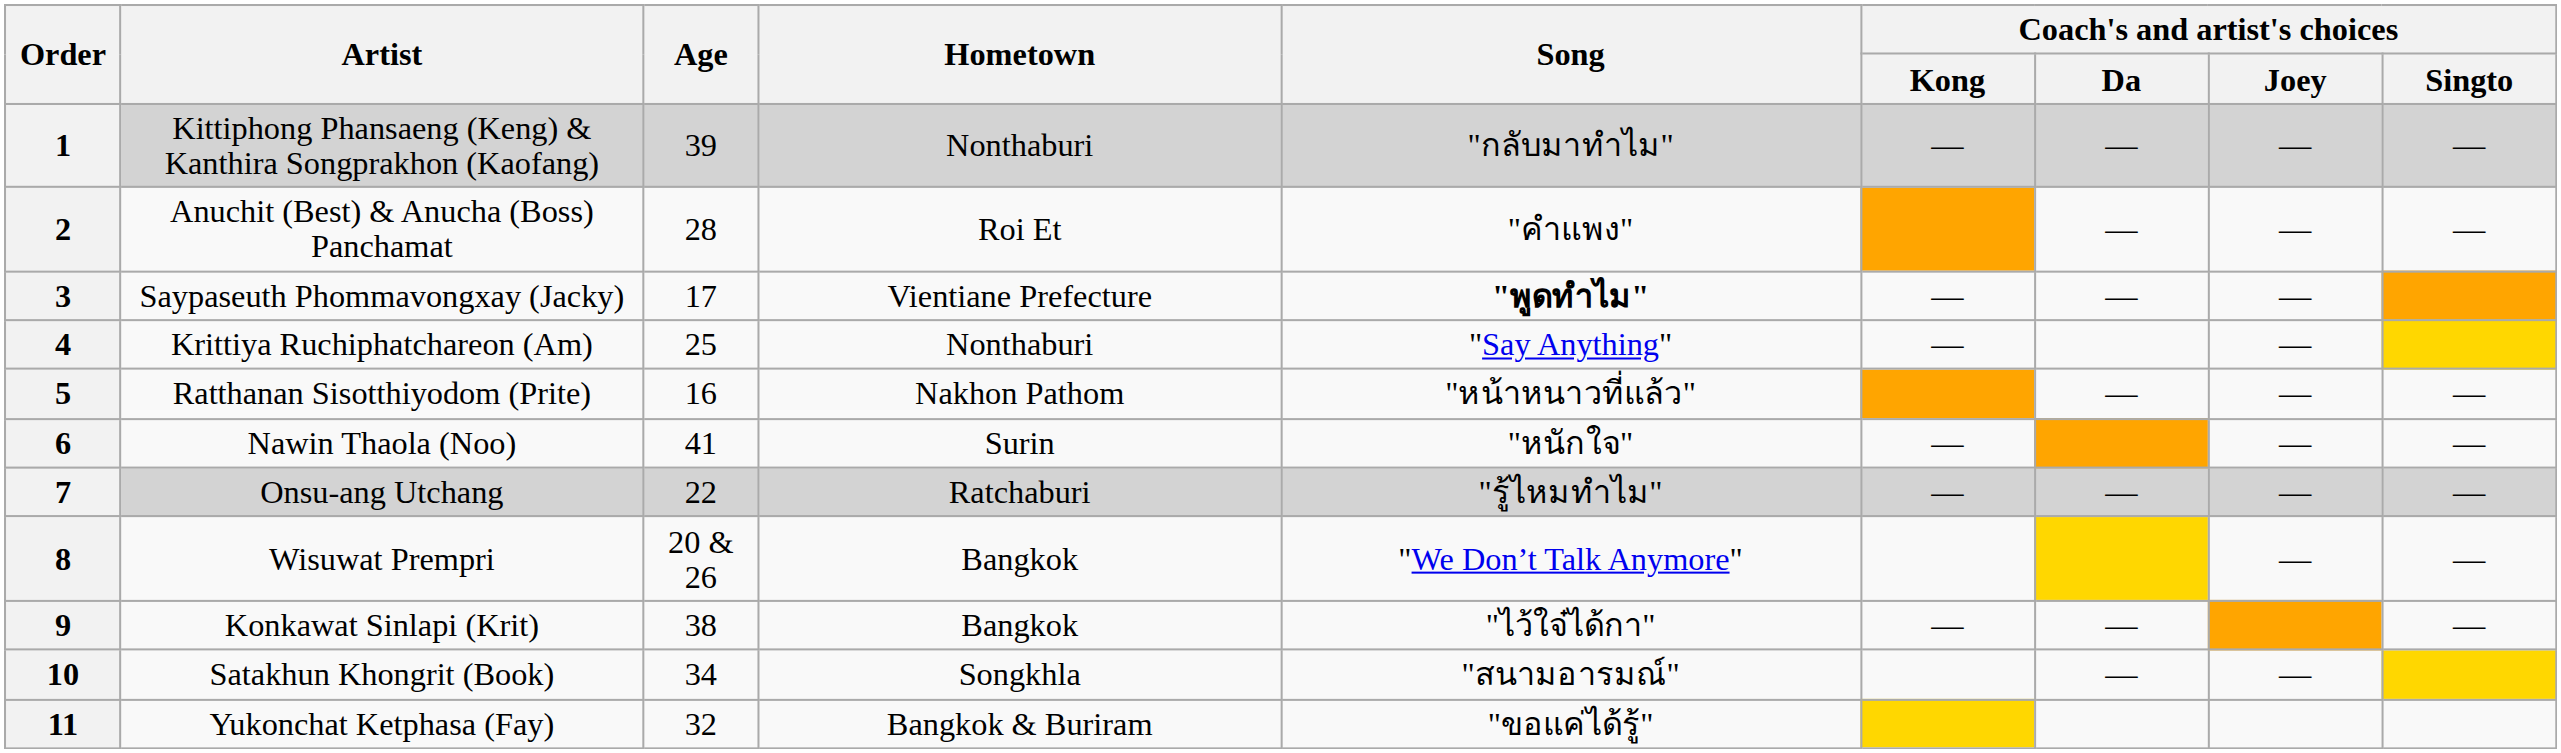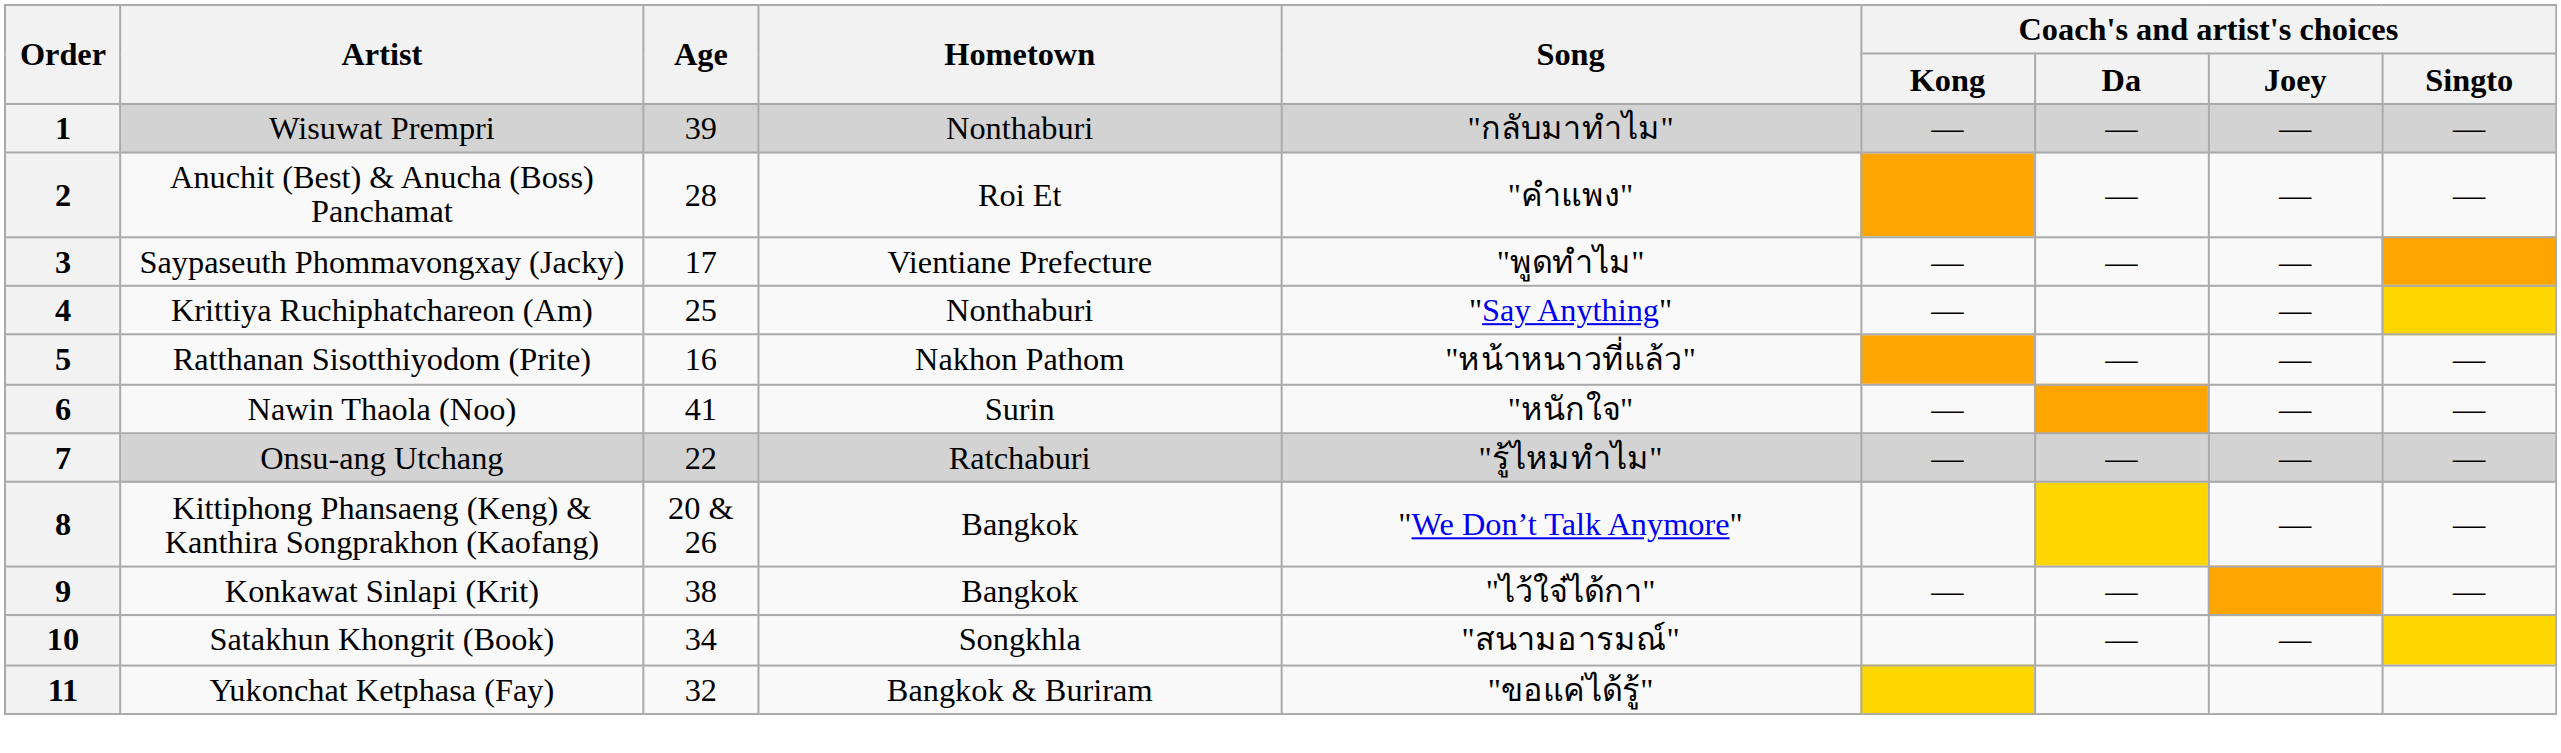1 | Artist: Kittiphong Phansaeng (Keng) & Kanthira Songprakhon (Kaofang) -> Wisuwat Prempri
3 | Song: bold -> normal
8 | Artist: Wisuwat Prempri -> Kittiphong Phansaeng (Keng) & Kanthira Songprakhon (Kaofang)
